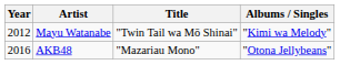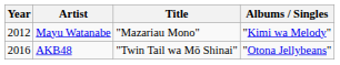Mayu Watanabe | Title: "Twin Tail wa Mō Shinai" -> "Mazariau Mono"
AKB48 | Title: "Mazariau Mono" -> "Twin Tail wa Mō Shinai"
